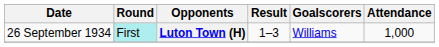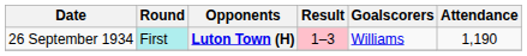Luton Town (H) | Result: no background -> pink background
Luton Town (H) | Attendance: 1,000 -> 1,190
